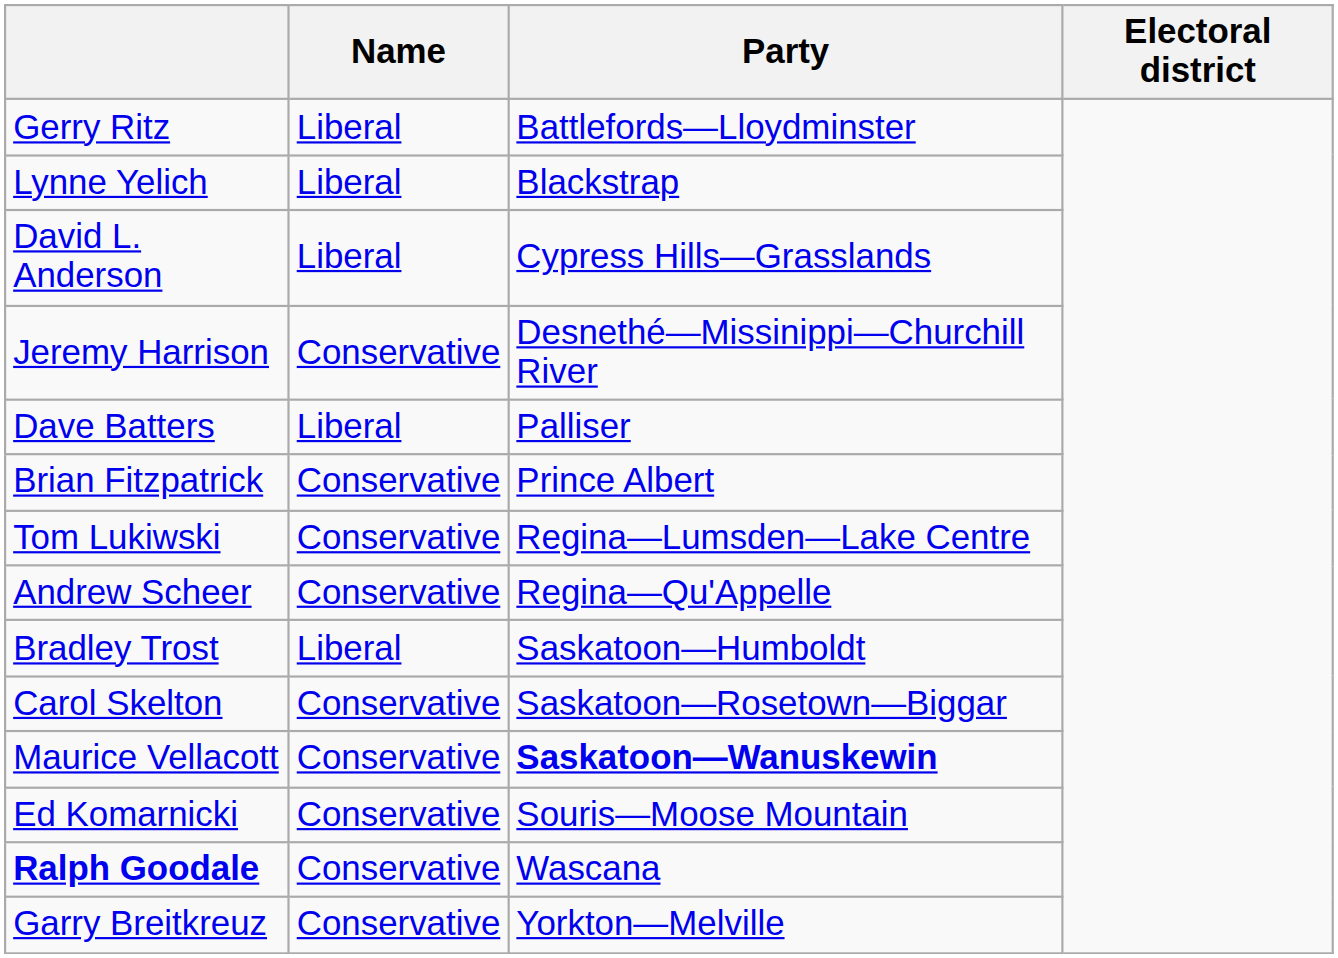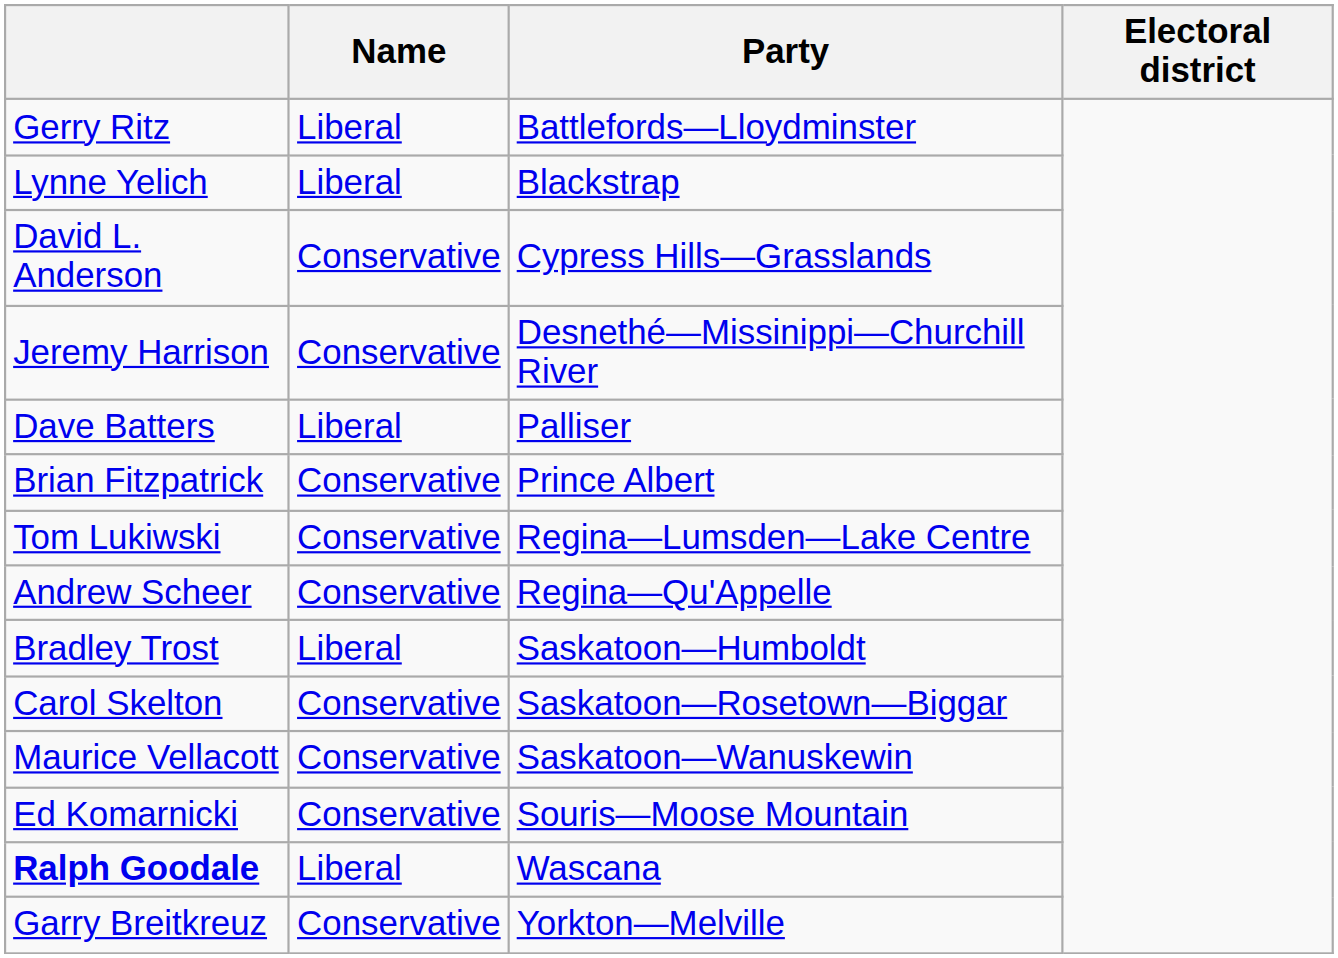David L. Anderson | Name: Liberal -> Conservative
Maurice Vellacott | Party: bold -> normal
Ralph Goodale | Name: Conservative -> Liberal
